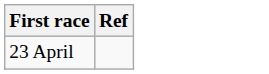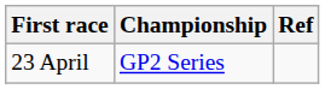+ column: Championship | GP2 Series
